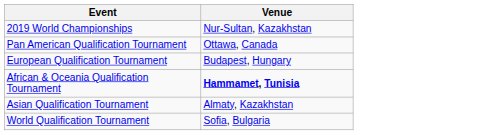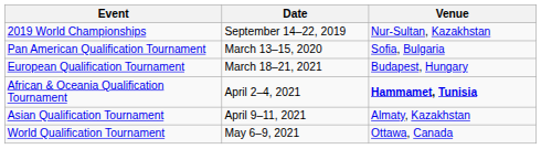+ column: Date | September 14–22, 2019 | March 13–15, 2020 | March 18–21, 2021 | April 2–4, 2021 | April 9–11, 2021 | May 6–9, 2021
Pan American Qualification Tournament | Venue: Ottawa, Canada -> Sofia, Bulgaria
World Qualification Tournament | Venue: Sofia, Bulgaria -> Ottawa, Canada
